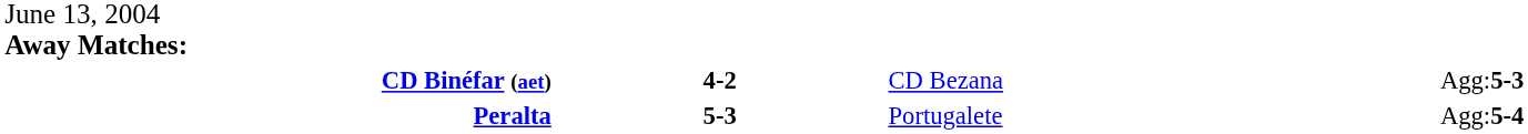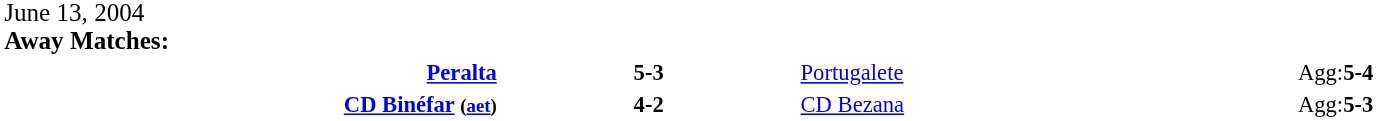rows swapped: Peralta <-> CD Binéfar (aet)
